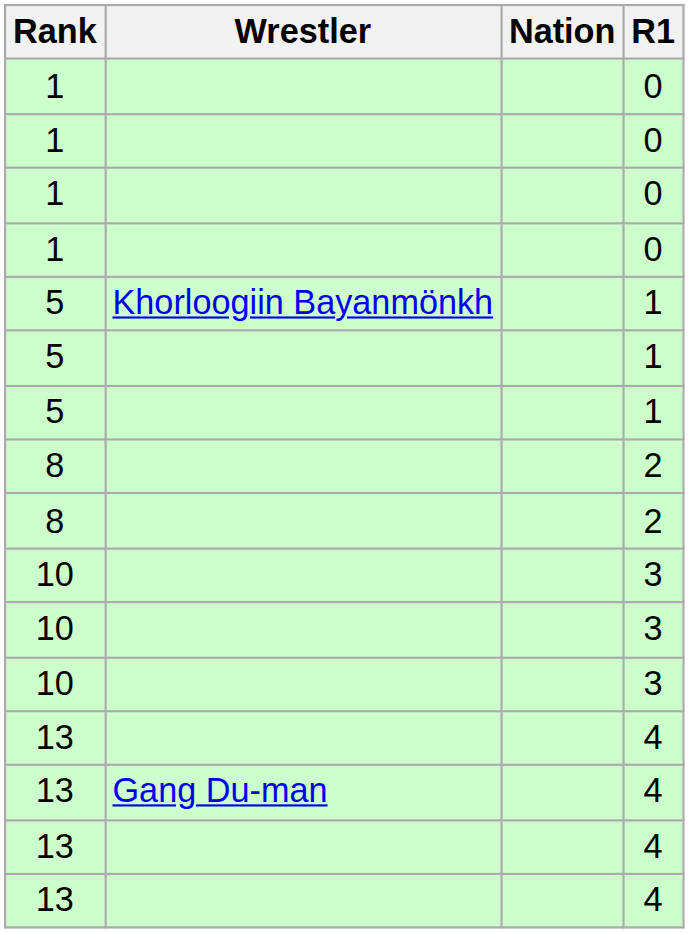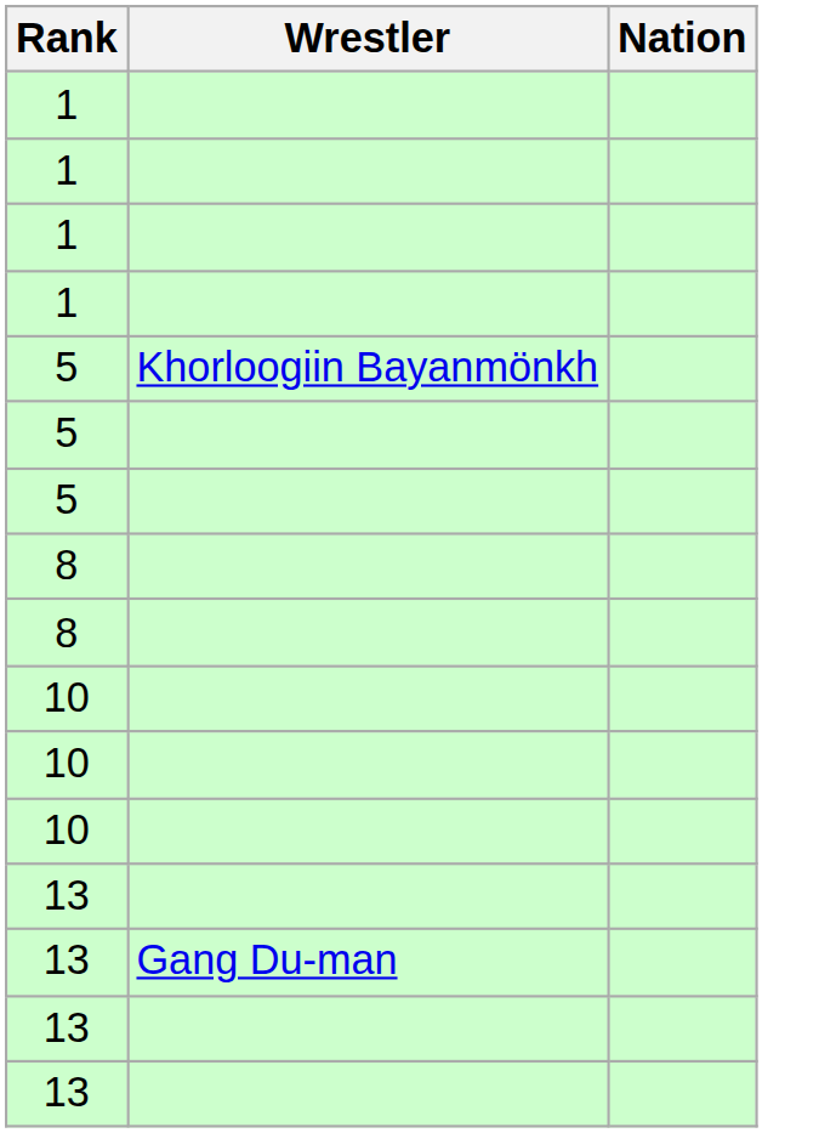- column: R1 | 0 | 0 | 0 | 0 | 1 | 1 | 1 | 2 | 2 | 3 | 3 | 3 | 4 | 4 | 4 | 4
